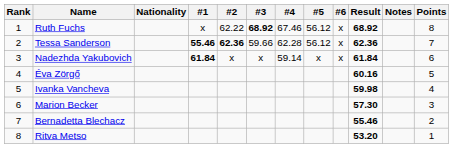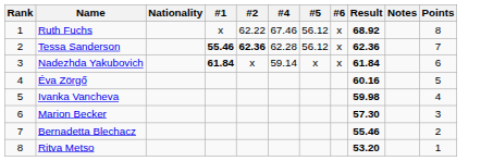- column: #3 | 68.92 | 59.66 | x
